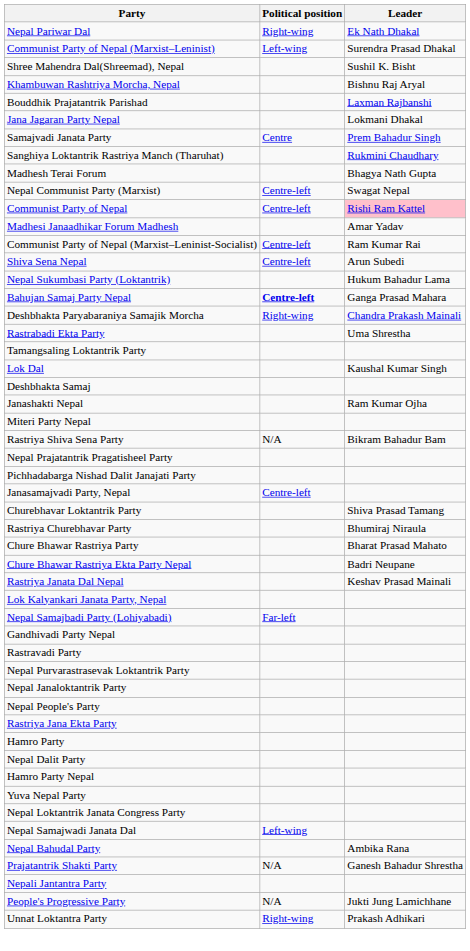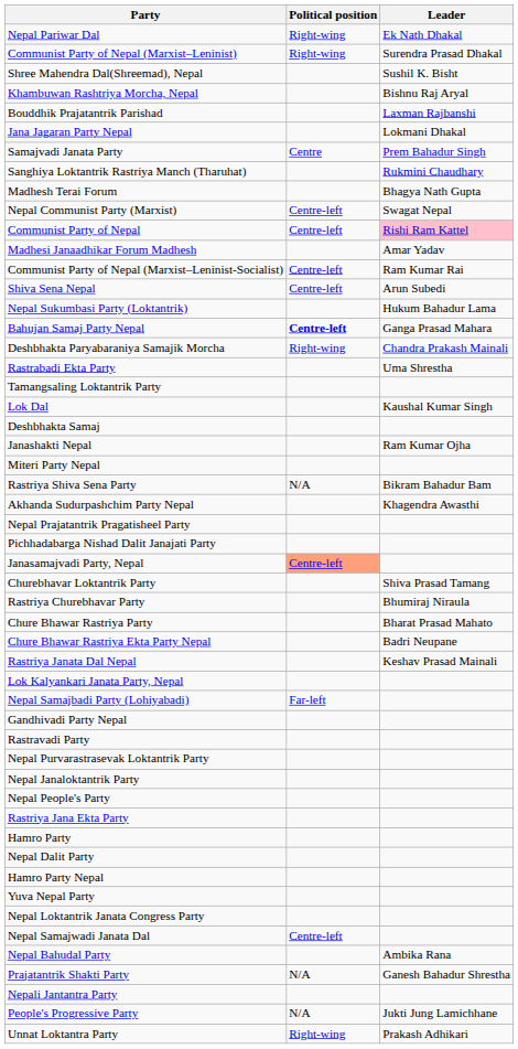Communist Party of Nepal (Marxist–Leninist) | Political position: Left-wing -> Right-wing
+ row: Akhanda Sudurpashchim Party Nepal | Khagendra Awasthi
Janasamajvadi Party, Nepal | Political position: no background -> lightsalmon background
Nepal Samajwadi Janata Dal | Political position: Left-wing -> Centre-left
